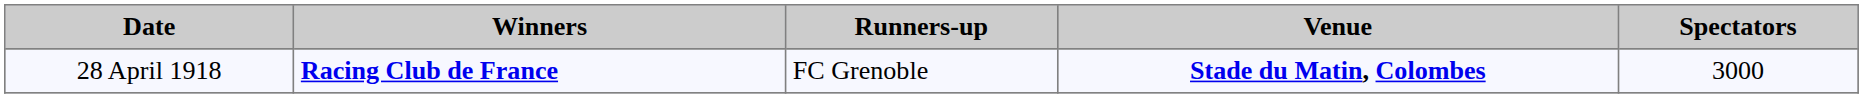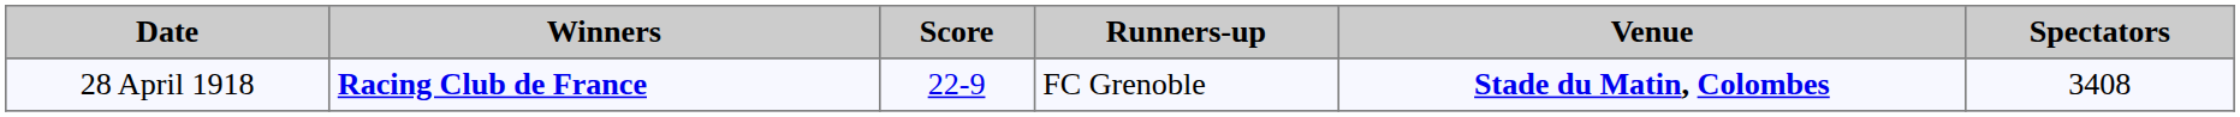+ column: Score | 22-9
28 April 1918 | Spectators: 3000 -> 3408
